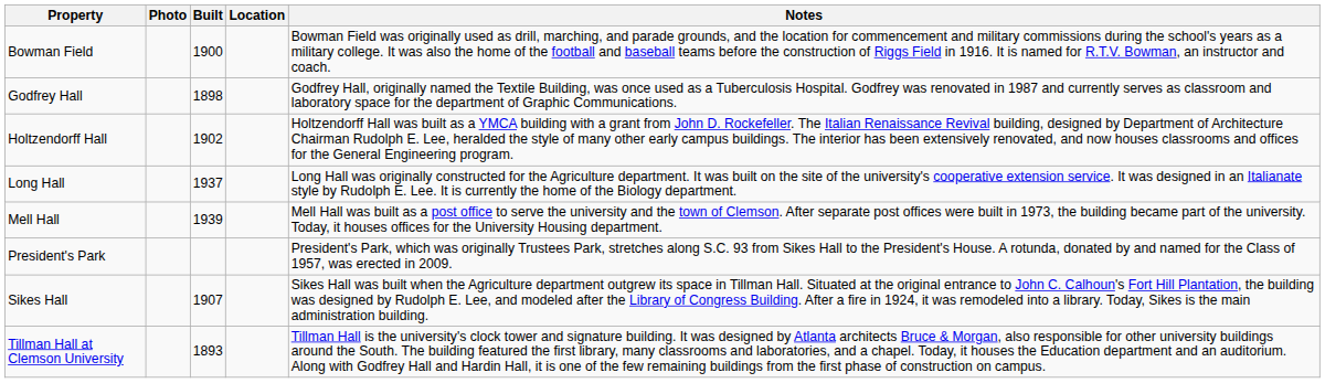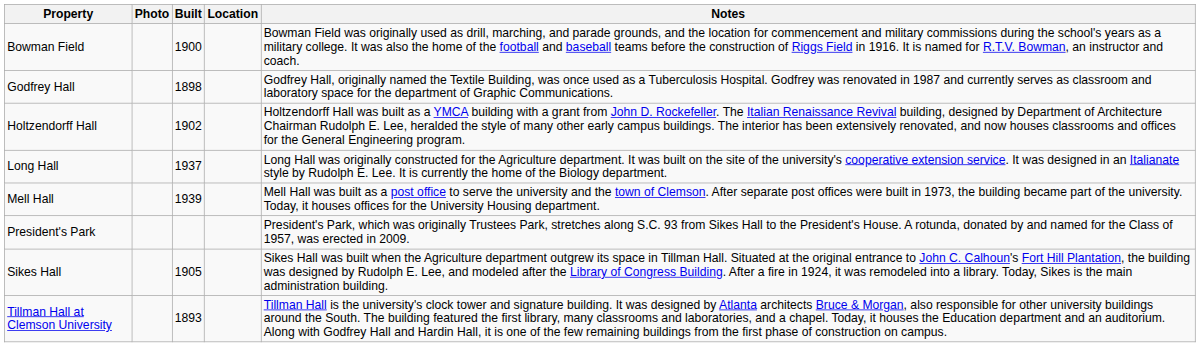Sikes Hall | Built: 1907 -> 1905
